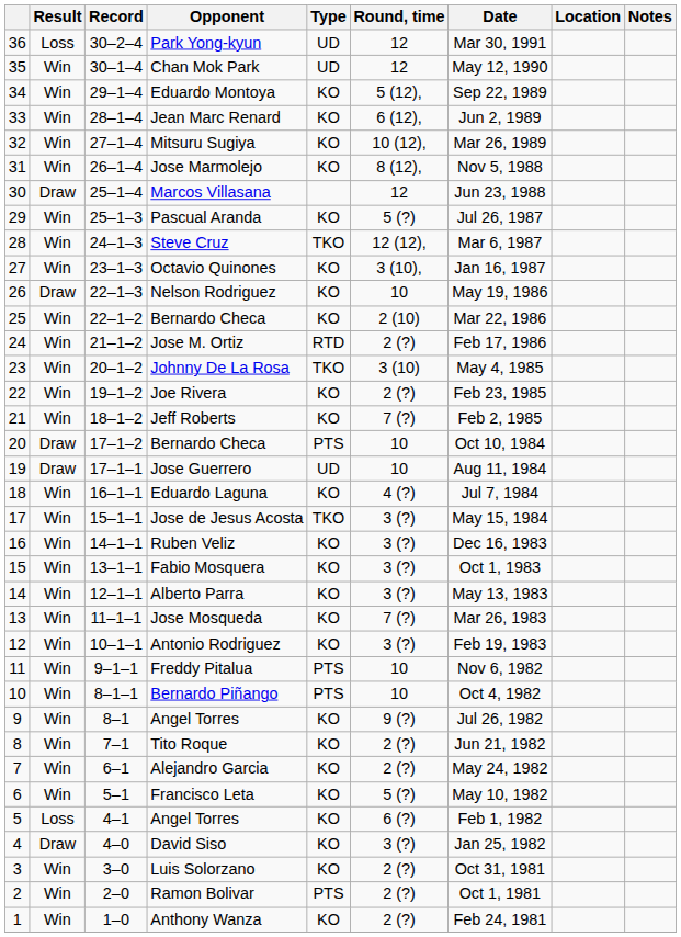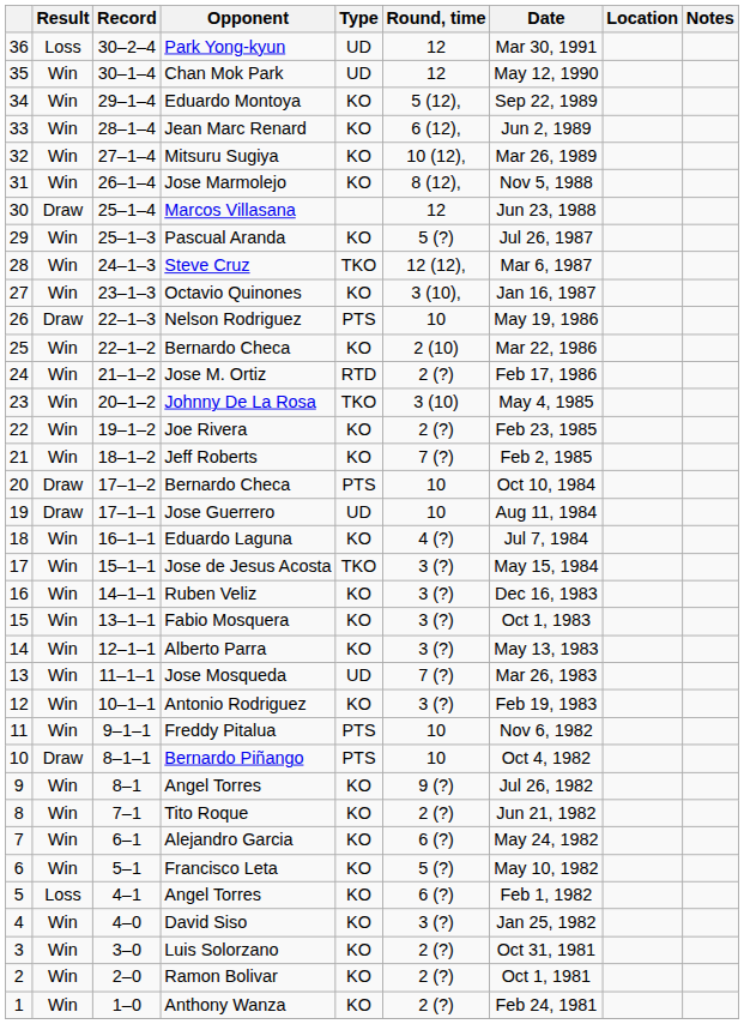Nelson Rodriguez | Type: KO -> PTS
Jose Mosqueda | Type: KO -> UD
Bernardo Piñango | Result: Win -> Draw
Alejandro Garcia | Round, time: 2 (?) -> 6 (?)
David Siso | Result: Draw -> Win
Ramon Bolivar | Type: PTS -> KO
